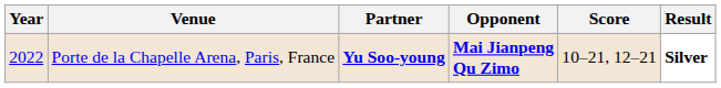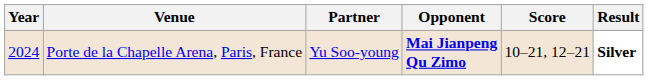Porte de la Chapelle Arena, Paris, France | Year: 2022 -> 2024
Porte de la Chapelle Arena, Paris, France | Partner: bold -> normal
